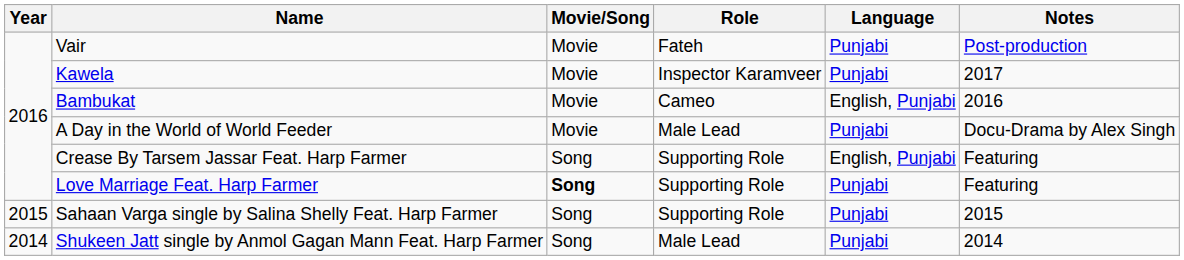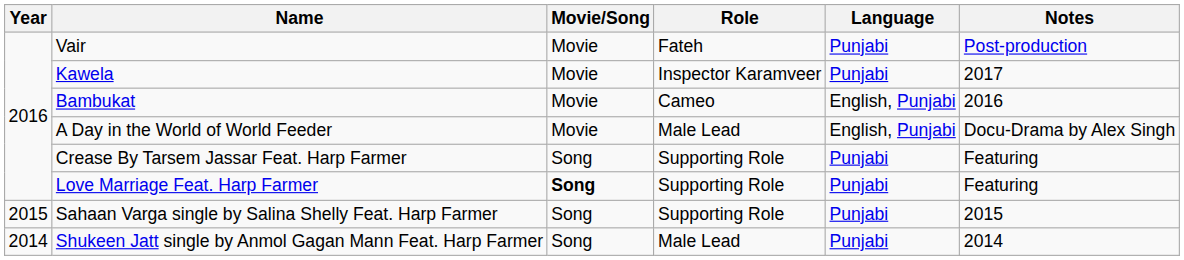A Day in the World of World Feeder | Language: Punjabi -> English, Punjabi
Crease By Tarsem Jassar Feat. Harp Farmer | Language: English, Punjabi -> Punjabi
